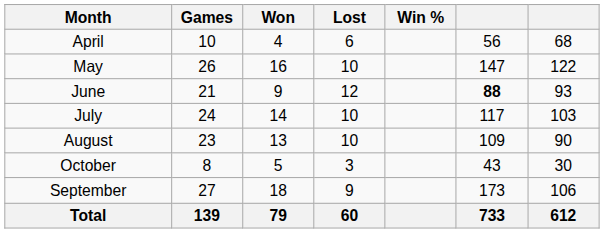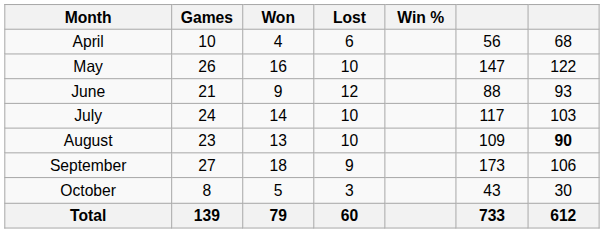June | column 6: bold -> normal
August | column 7: normal -> bold
rows swapped: September <-> October
